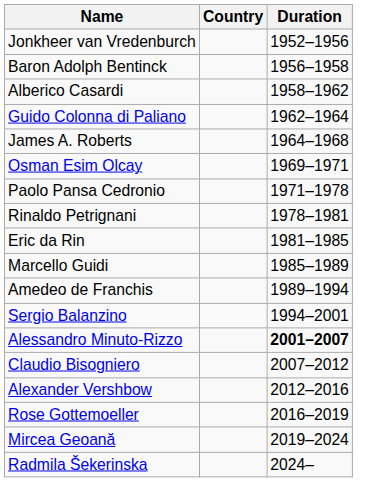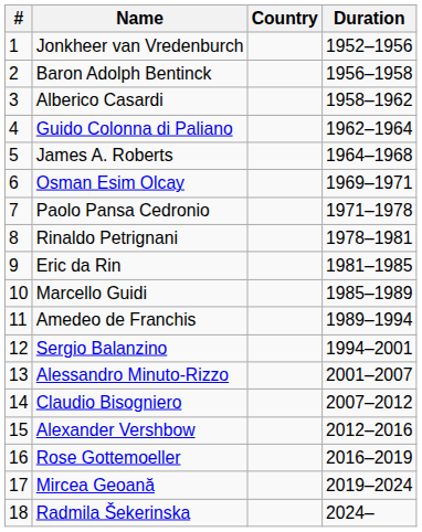+ column: # | 1 | 2 | 3 | 4 | 5 | 6 | 7 | 8 | 9 | 10 | 11 | 12 | 13 | 14 | 15 | 16 | 17 | 18
Alessandro Minuto-Rizzo | Duration: bold -> normal
